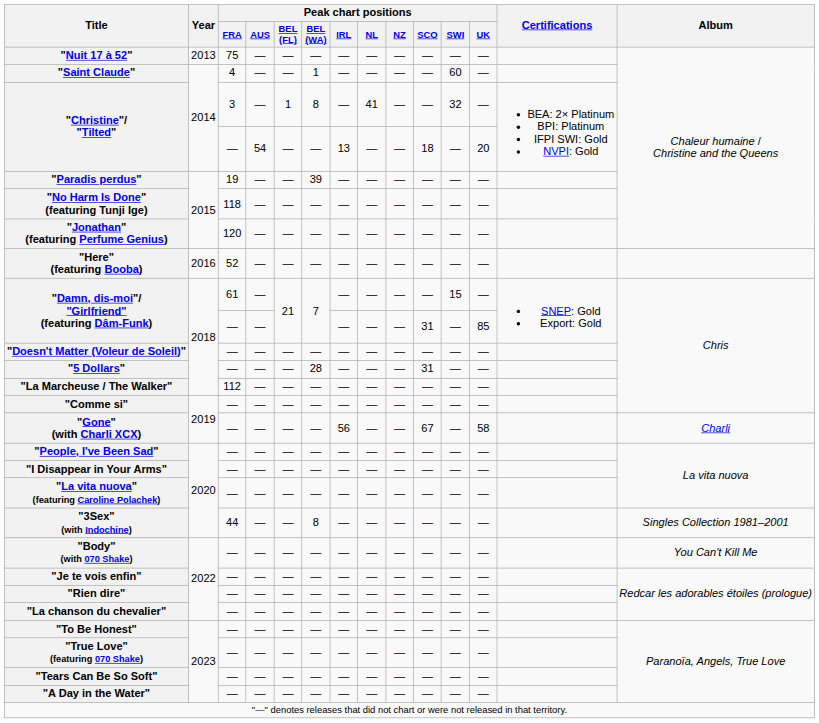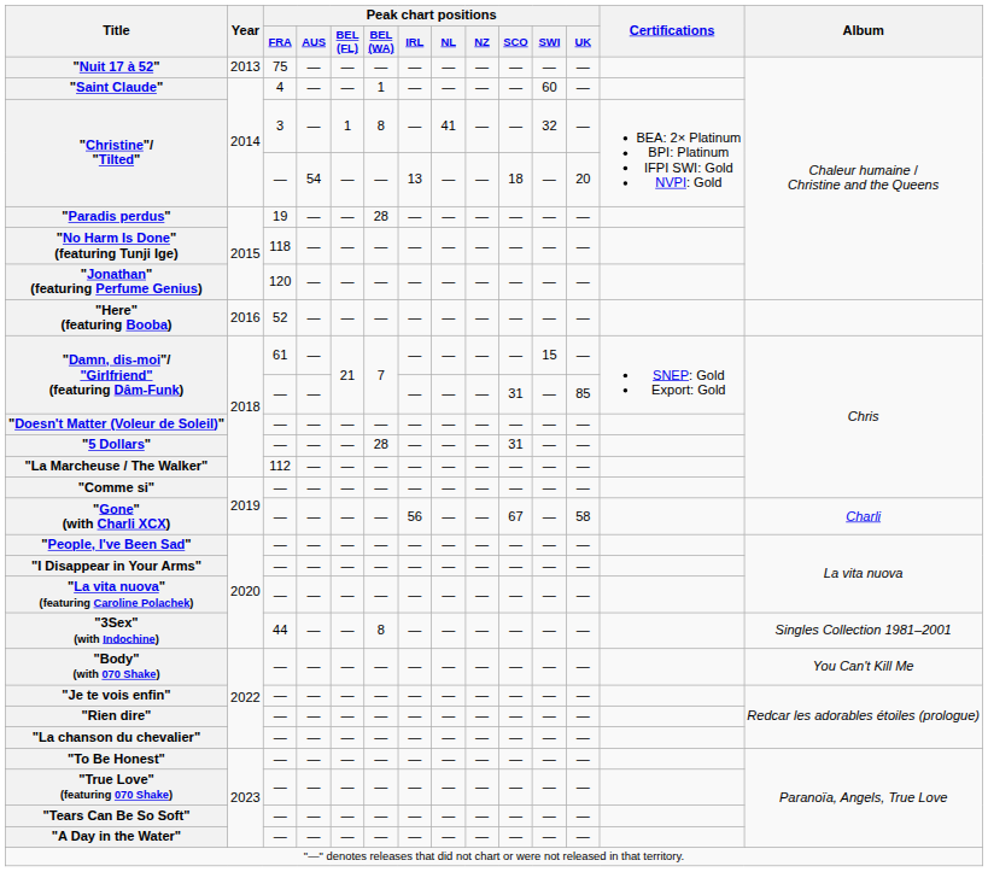"Paradis perdus" | Peak chart positions / BEL (WA): 39 -> 28
